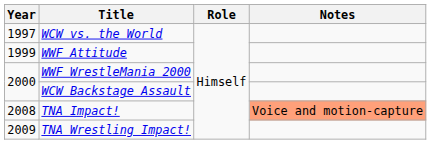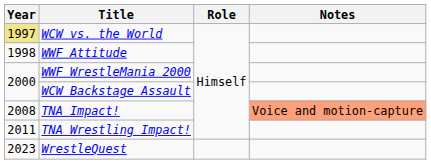WCW vs. the World | Year: no background -> khaki background
WWF Attitude | Year: 1999 -> 1998
TNA Wrestling Impact! | Year: 2009 -> 2011
+ row: 2023 | WrestleQuest
